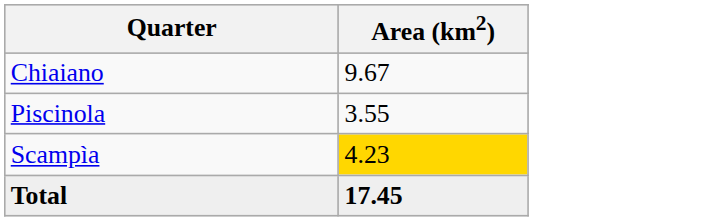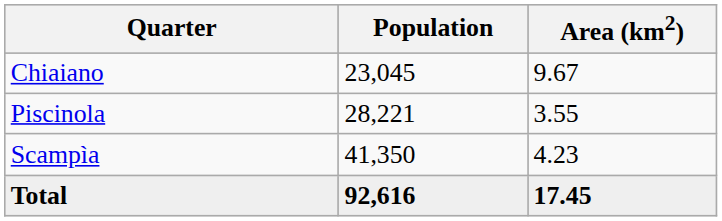+ column: Population | 23,045 | 28,221 | 41,350 | 92,616
Scampìa | Area (km2): gold background -> no background
